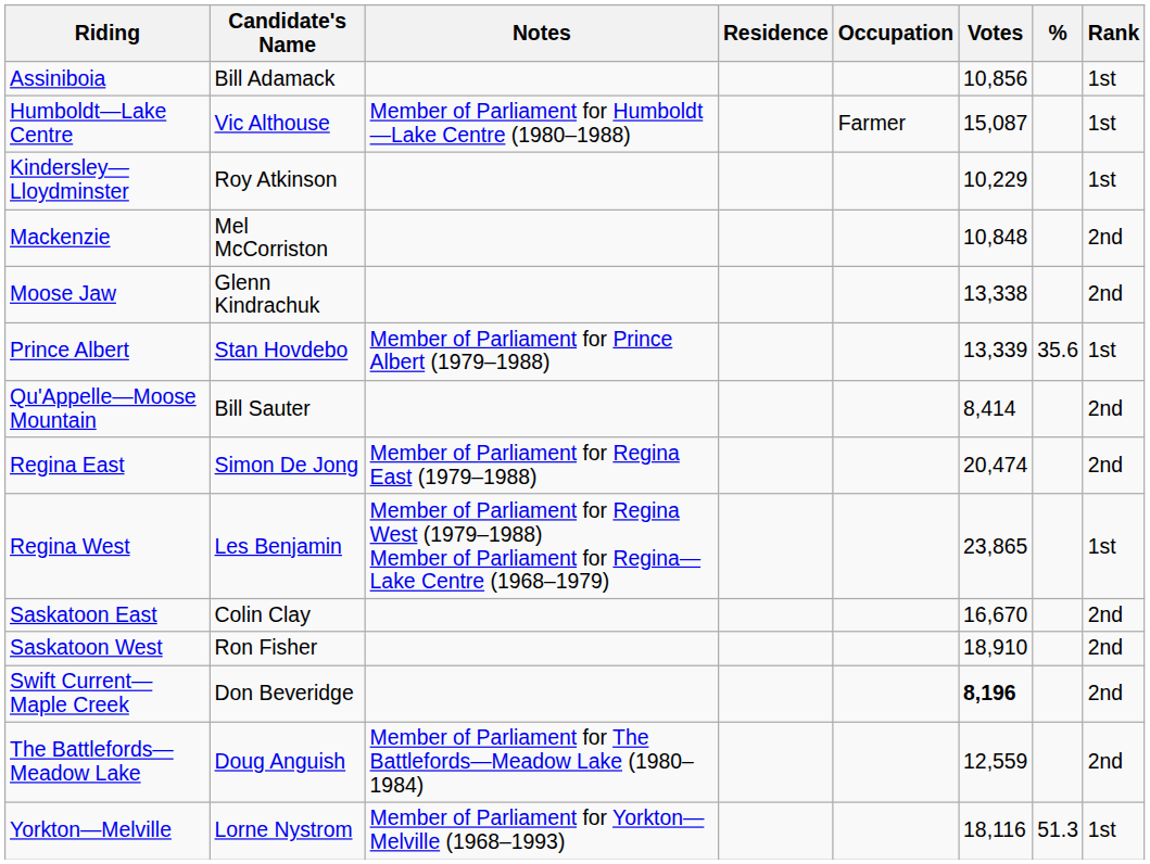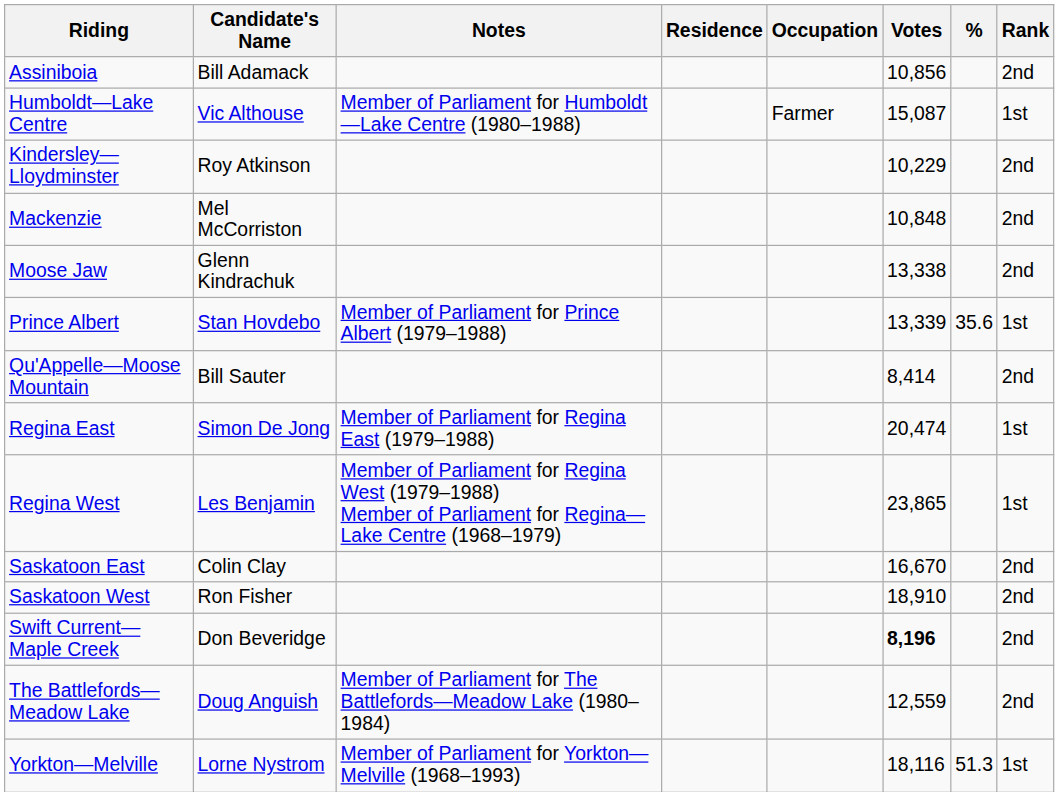Assiniboia | Rank: 1st -> 2nd
Kindersley—Lloydminster | Rank: 1st -> 2nd
Regina East | Rank: 2nd -> 1st
